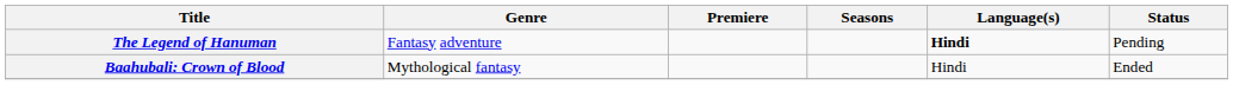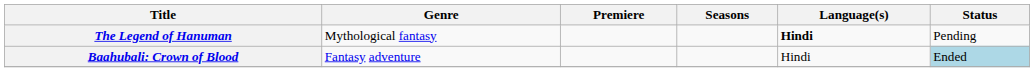The Legend of Hanuman | Genre: Fantasy adventure -> Mythological fantasy
Baahubali: Crown of Blood | Genre: Mythological fantasy -> Fantasy adventure
Baahubali: Crown of Blood | Status: no background -> lightblue background
